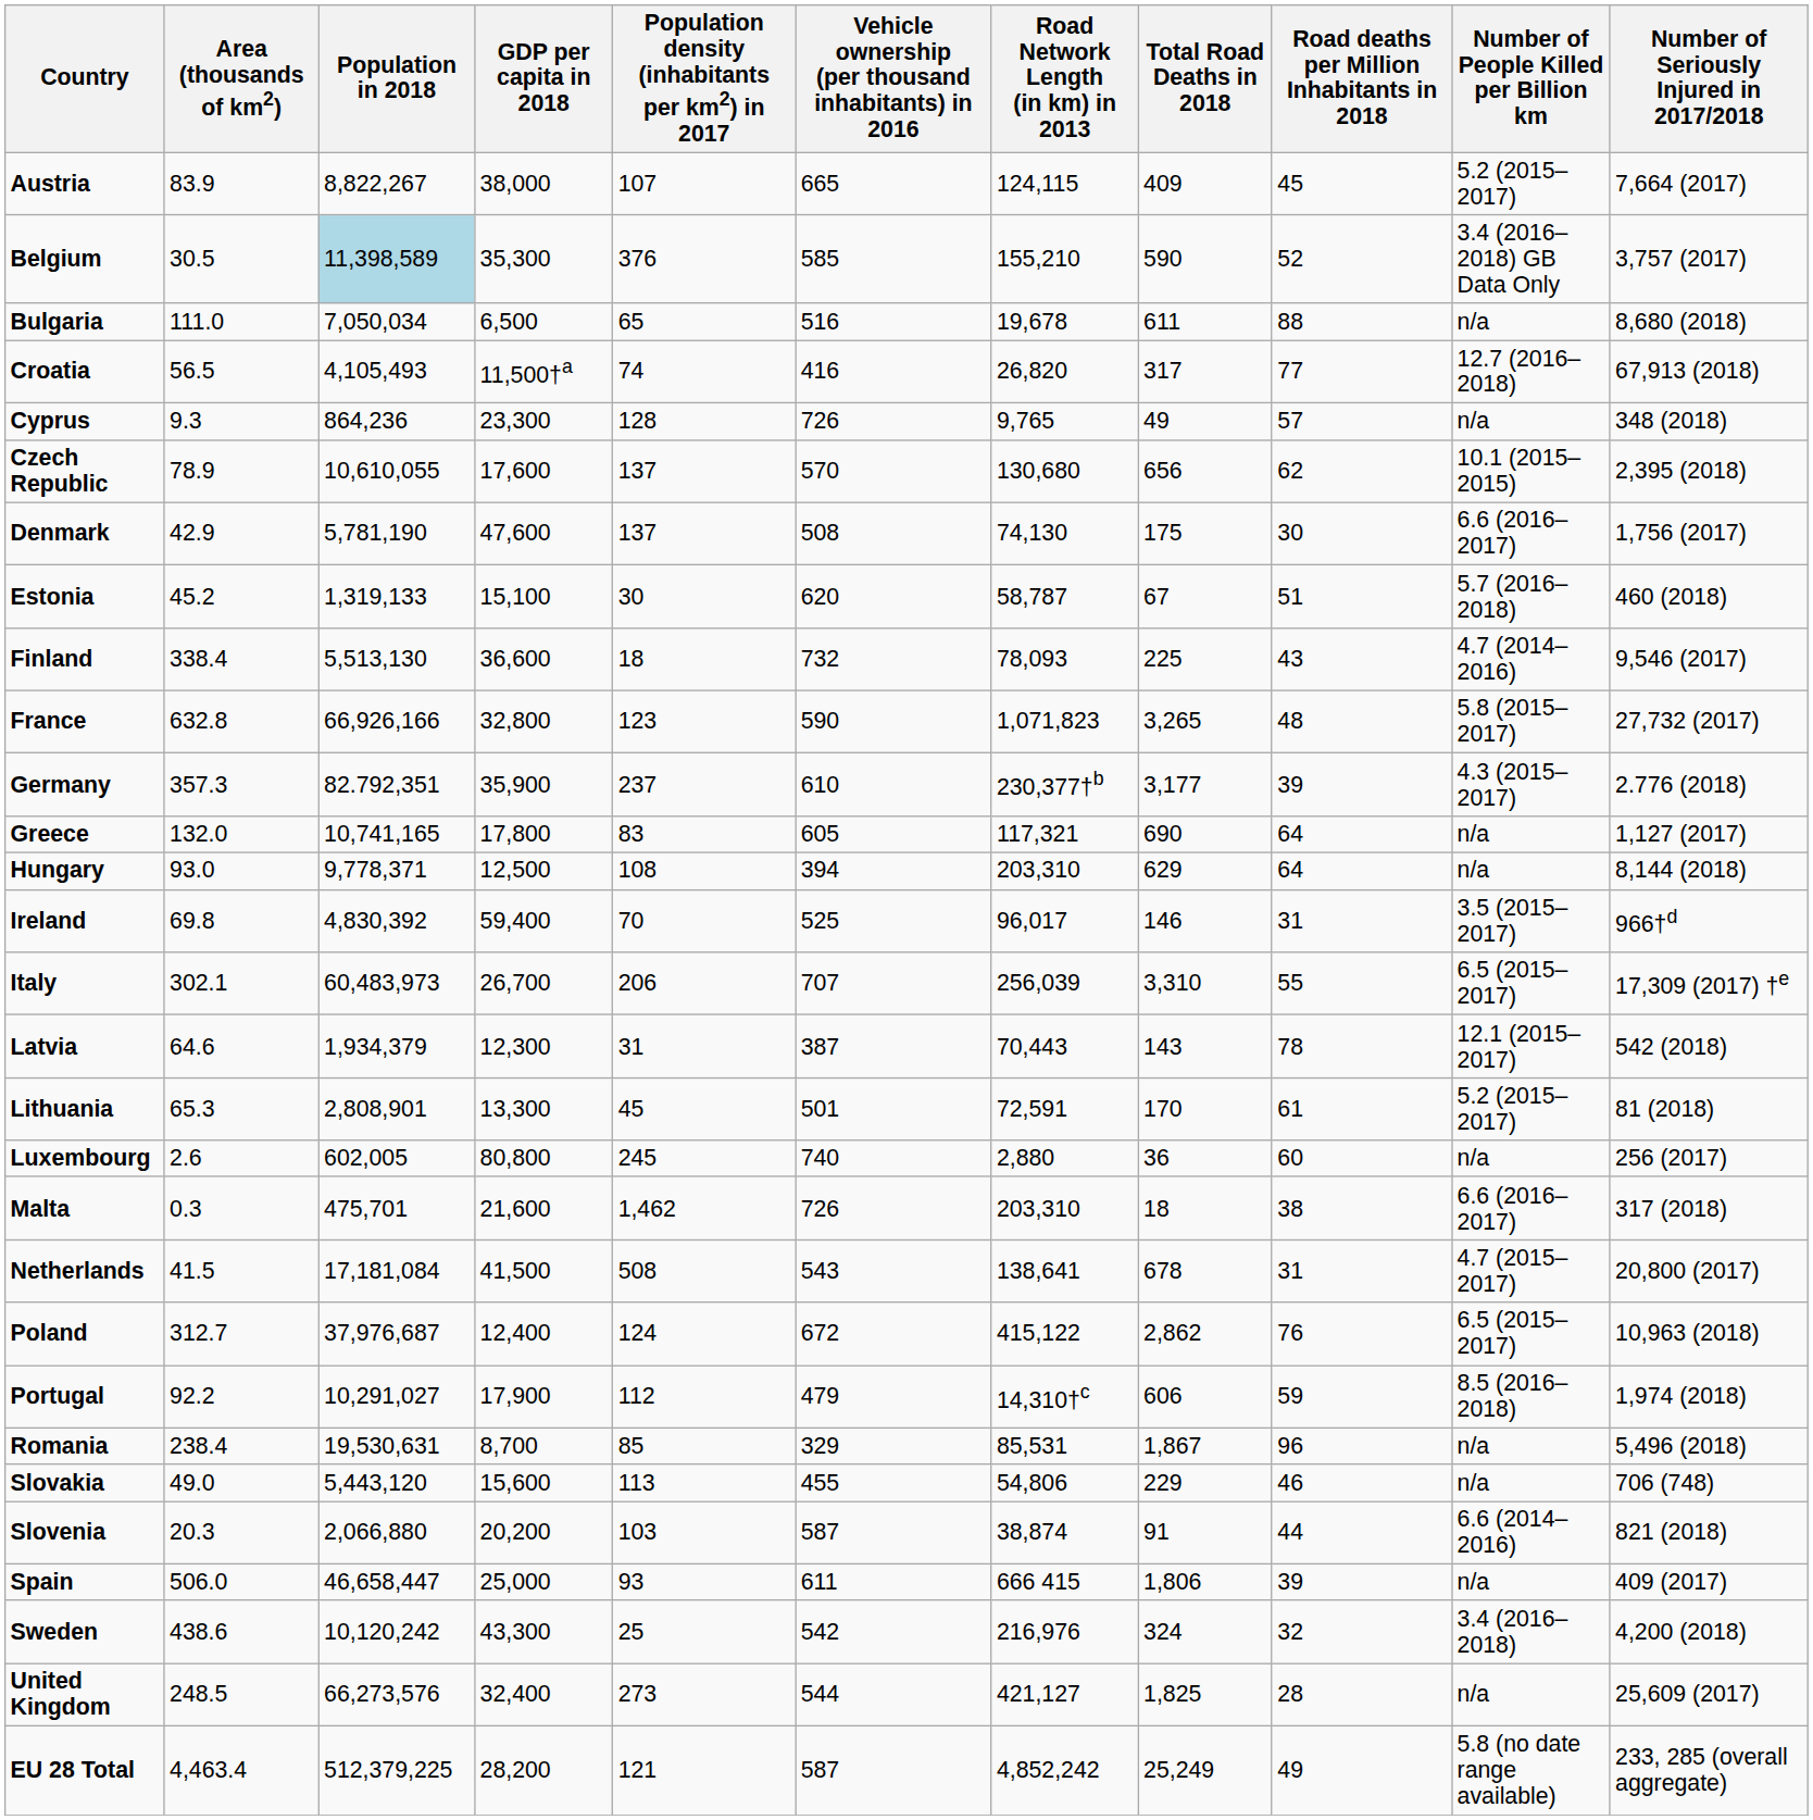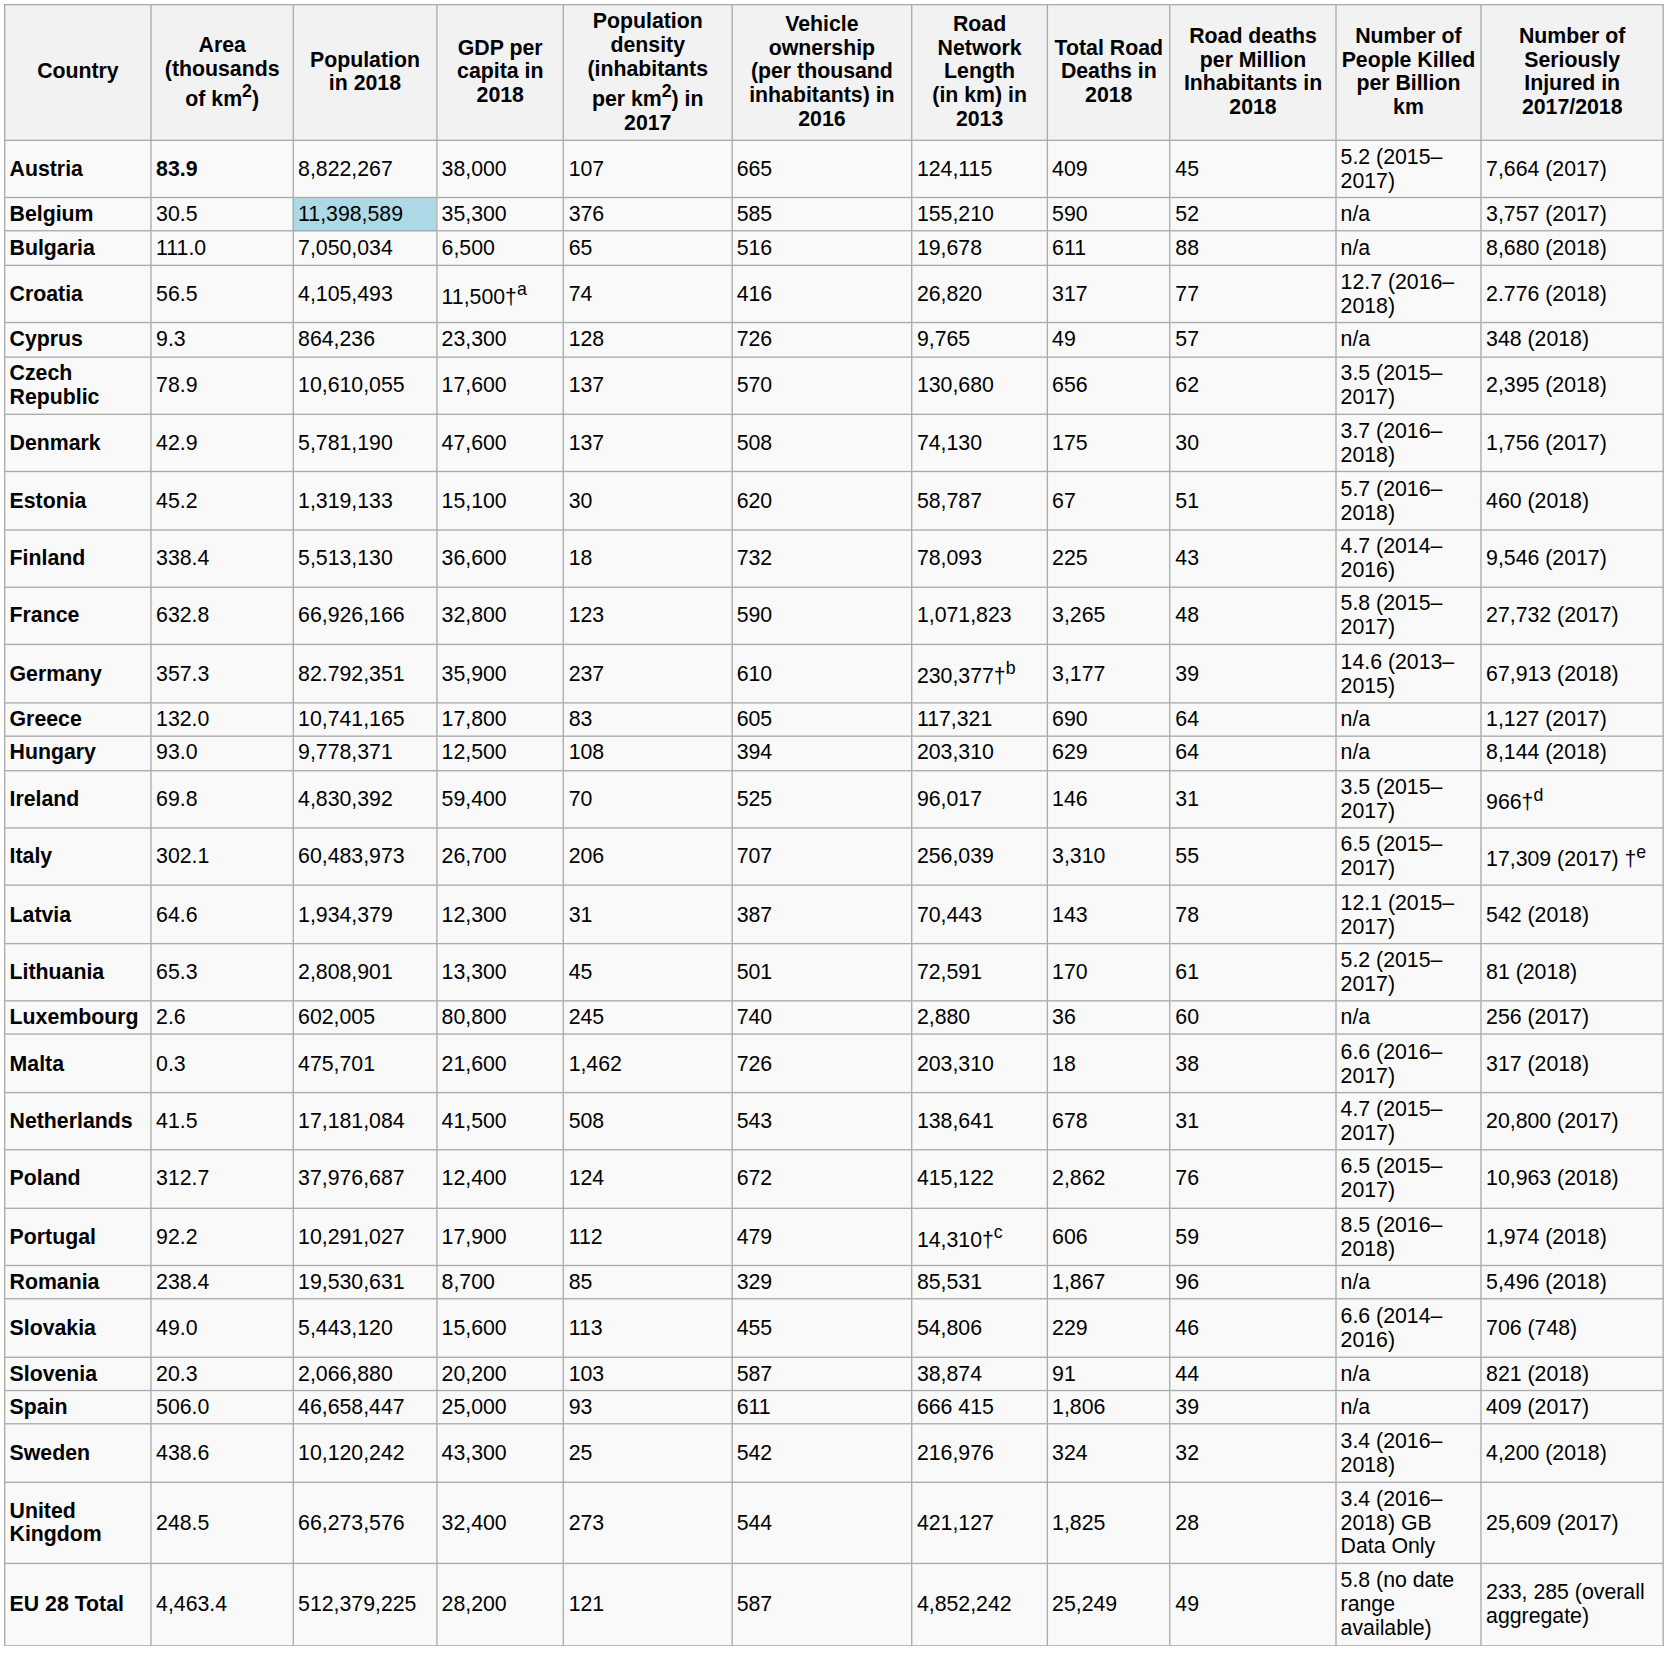Austria | Area (thousands of km2): normal -> bold
Belgium | Number of People Killed per Billion km: 3.4 (2016–2018) GB Data Only -> n/a
Croatia | Number of Seriously Injured in 2017/2018: 67,913 (2018) -> 2.776 (2018)
Czech Republic | Number of People Killed per Billion km: 10.1 (2015–2015) -> 3.5 (2015–2017)
Denmark | Number of People Killed per Billion km: 6.6 (2016–2017) -> 3.7 (2016–2018)
Germany | Number of People Killed per Billion km: 4.3 (2015–2017) -> 14.6 (2013–2015)
Germany | Number of Seriously Injured in 2017/2018: 2.776 (2018) -> 67,913 (2018)
Slovakia | Number of People Killed per Billion km: n/a -> 6.6 (2014–2016)
Slovenia | Number of People Killed per Billion km: 6.6 (2014–2016) -> n/a
United Kingdom | Number of People Killed per Billion km: n/a -> 3.4 (2016–2018) GB Data Only
